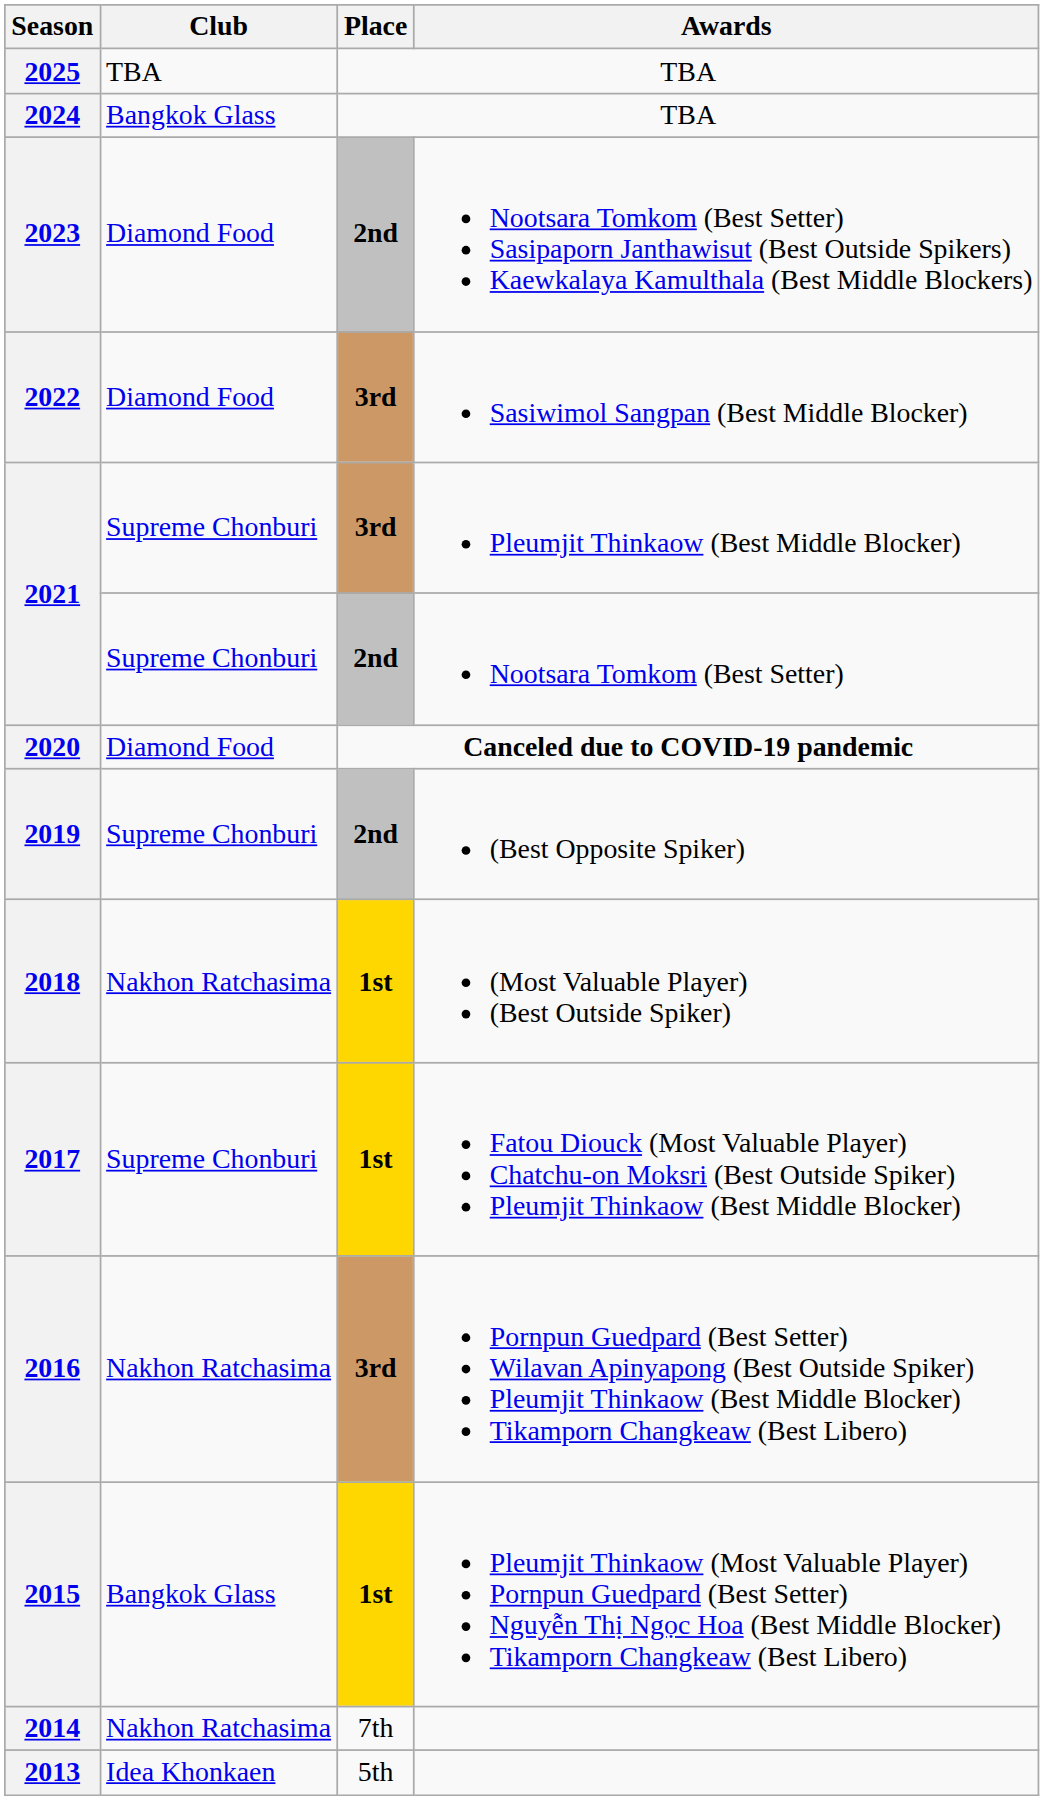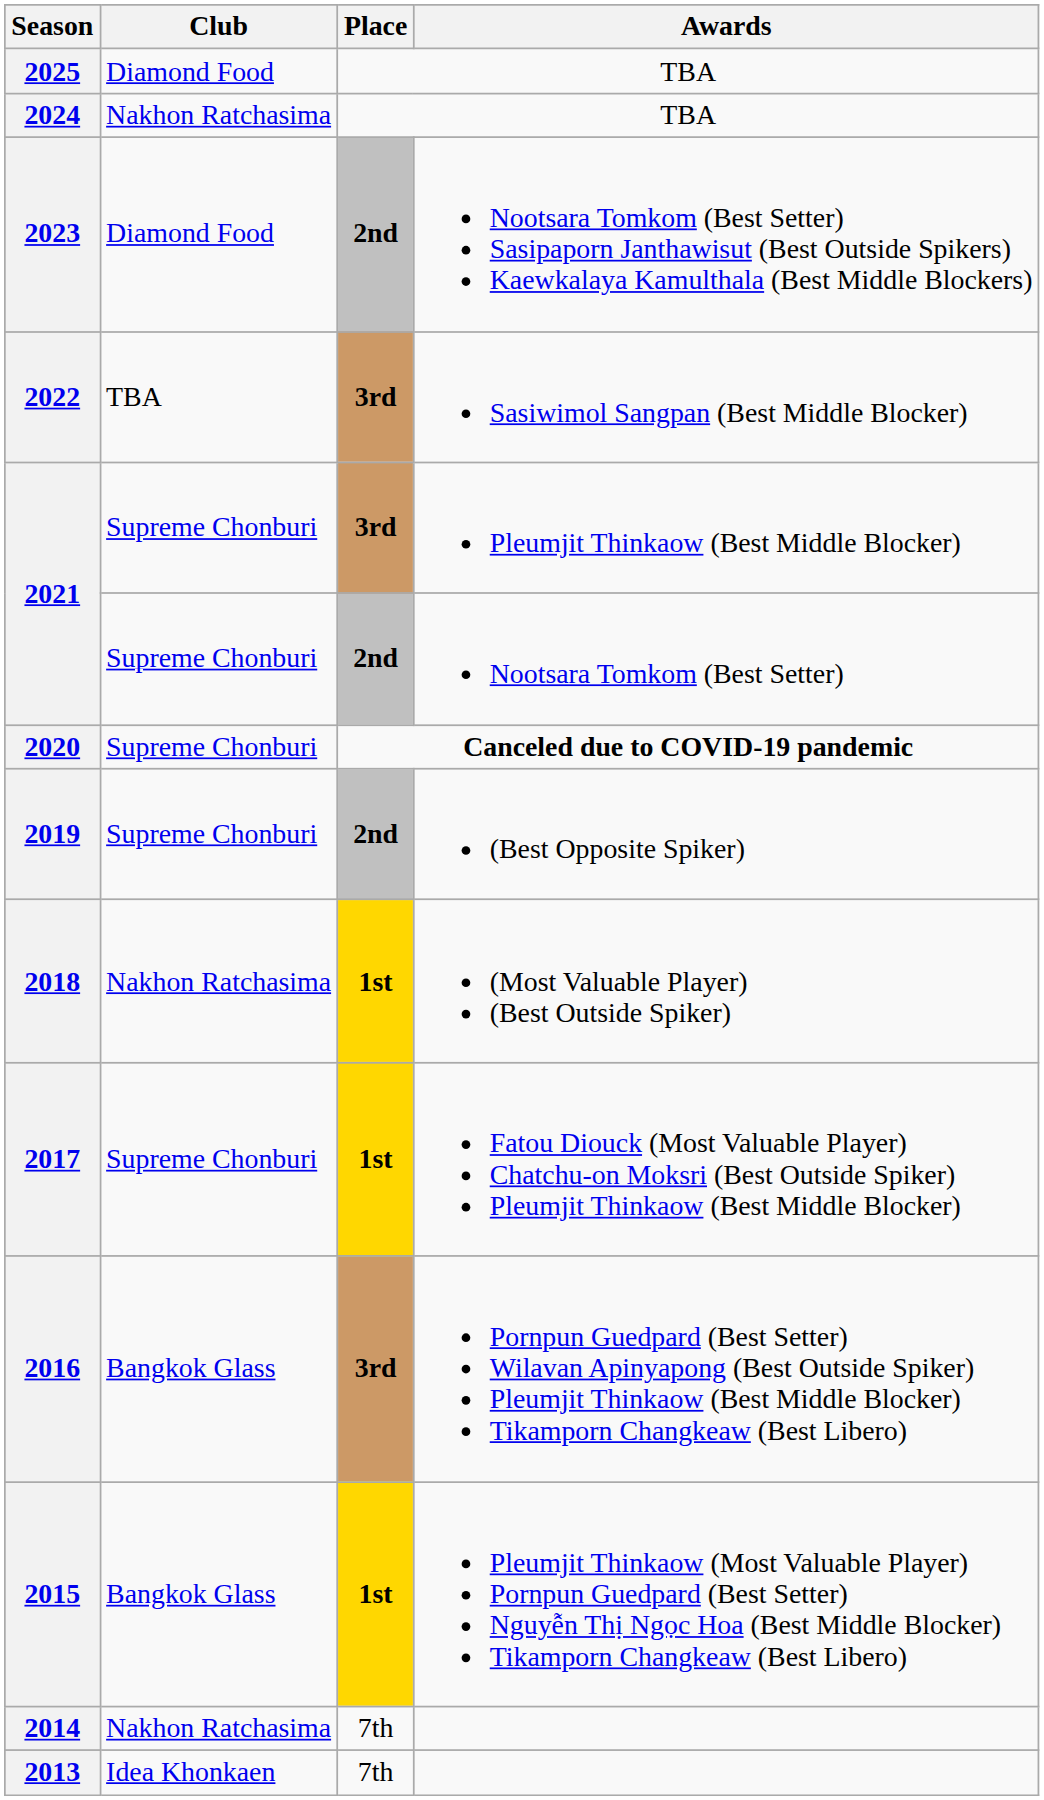2025 | Club: TBA -> Diamond Food
2024 | Club: Bangkok Glass -> Nakhon Ratchasima
2022 | Club: Diamond Food -> TBA
2020 | Club: Diamond Food -> Supreme Chonburi
2016 | Club: Nakhon Ratchasima -> Bangkok Glass
2013 | Place: 5th -> 7th
